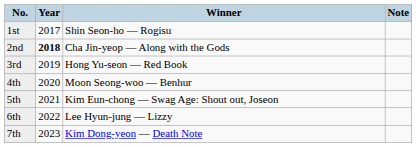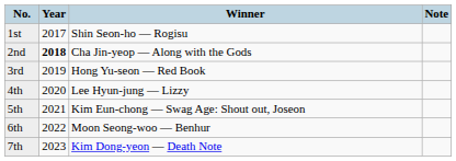4th | Winner: Moon Seong-woo — Benhur -> Lee Hyun-jung — Lizzy
6th | Winner: Lee Hyun-jung — Lizzy -> Moon Seong-woo — Benhur
